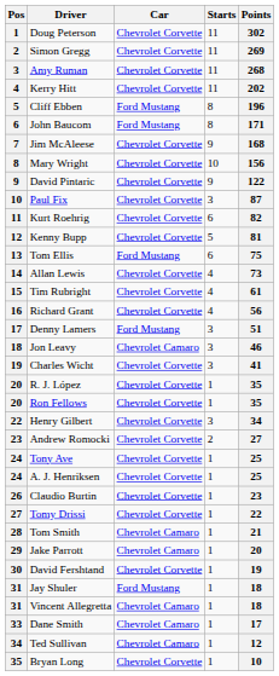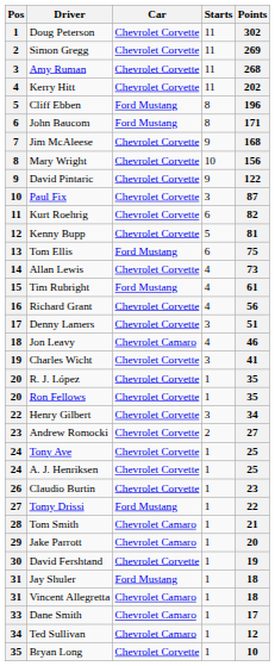Tim Rubright | Car: Chevrolet Corvette -> Ford Mustang
Denny Lamers | Car: Ford Mustang -> Chevrolet Corvette
Jon Leavy | Starts: 3 -> 4
Tomy Drissi | Car: Chevrolet Corvette -> Ford Mustang
